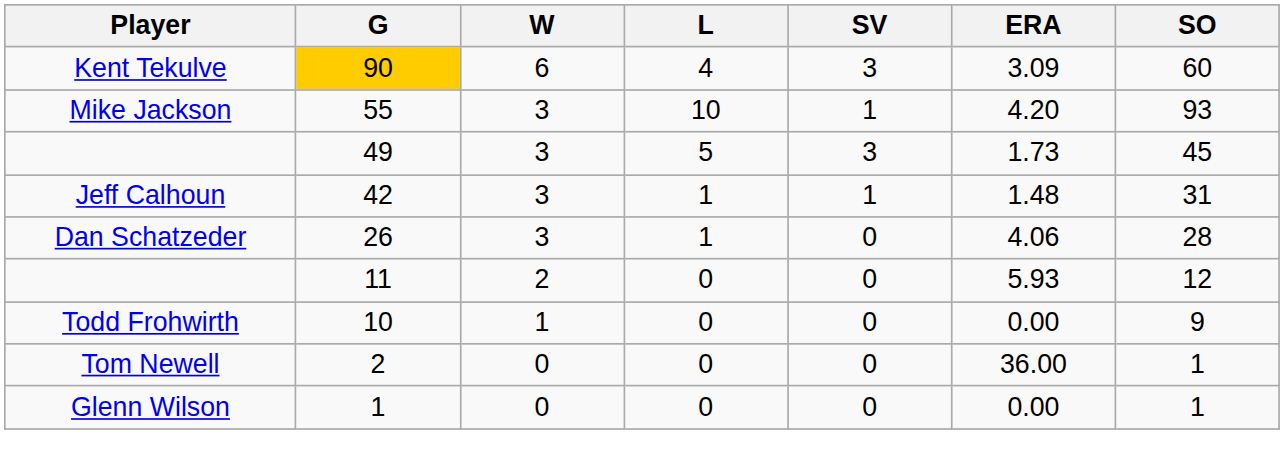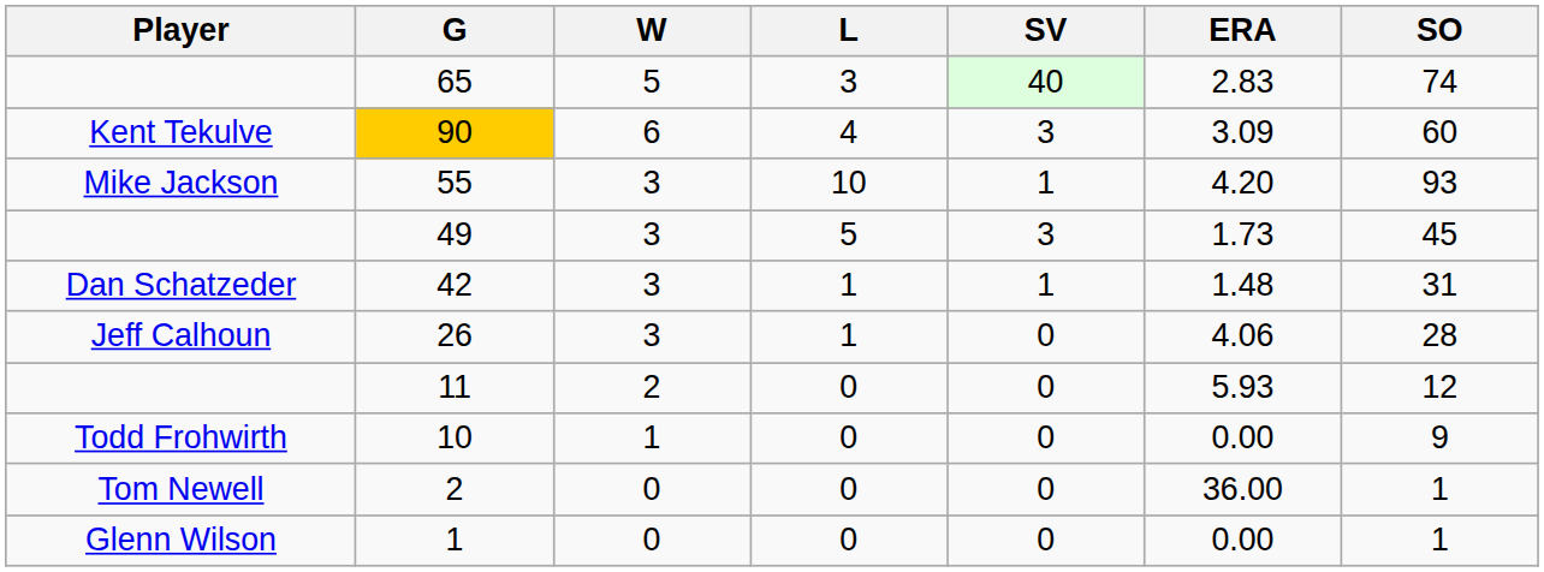+ row: 65 | 5 | 3 | 40 | 2.83 | 74
42 | Player: Jeff Calhoun -> Dan Schatzeder
26 | Player: Dan Schatzeder -> Jeff Calhoun
